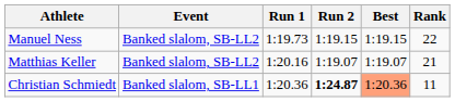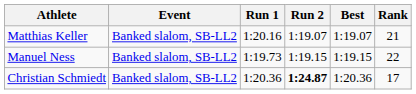rows swapped: Matthias Keller <-> Manuel Ness
Christian Schmiedt | Event: Banked slalom, SB-LL1 -> Banked slalom, SB-LL2
Christian Schmiedt | Best: lightsalmon background -> no background
Christian Schmiedt | Rank: 11 -> 17
